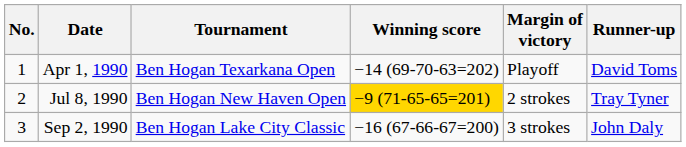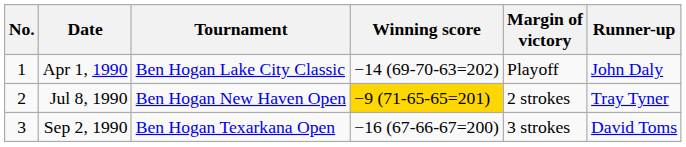Apr 1, 1990 | Tournament: Ben Hogan Texarkana Open -> Ben Hogan Lake City Classic
Apr 1, 1990 | Runner-up: David Toms -> John Daly
Sep 2, 1990 | Tournament: Ben Hogan Lake City Classic -> Ben Hogan Texarkana Open
Sep 2, 1990 | Runner-up: John Daly -> David Toms
